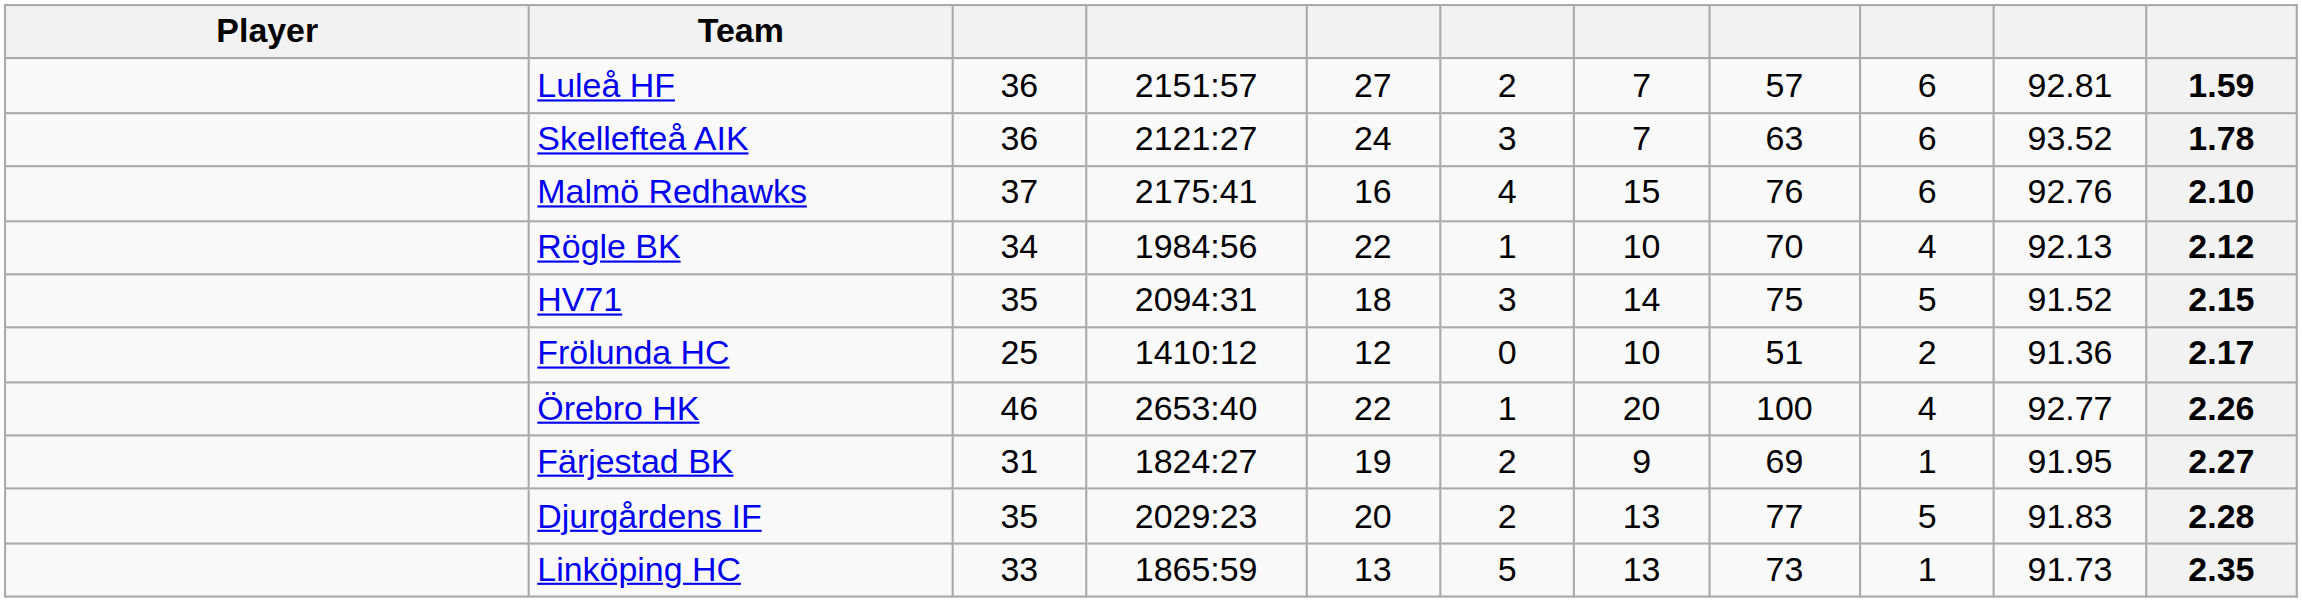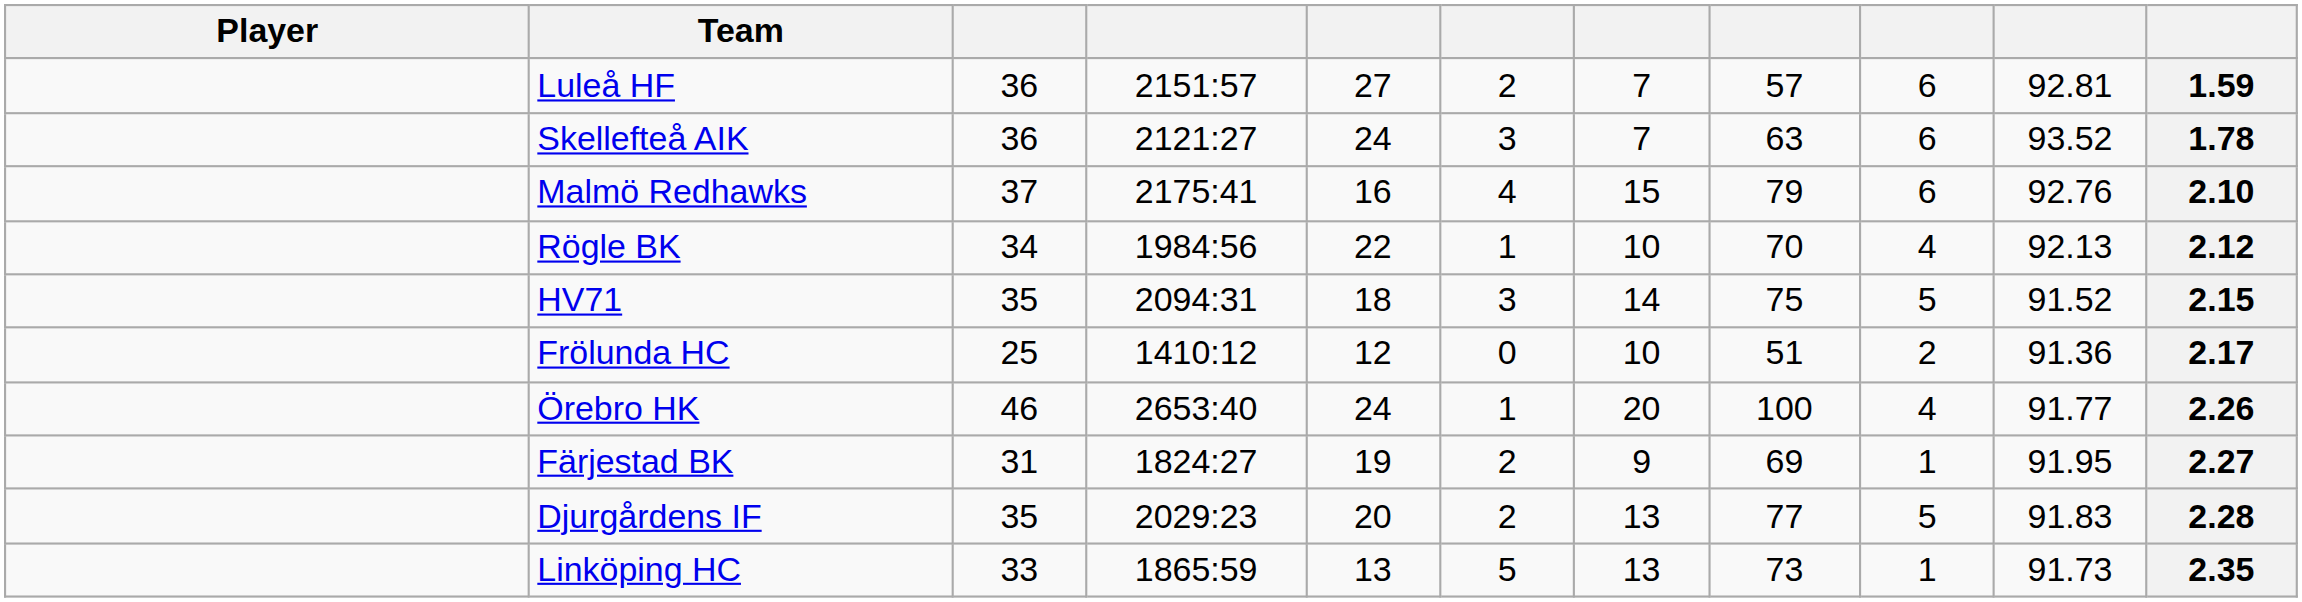Malmö Redhawks | column 8: 76 -> 79
Örebro HK | column 5: 22 -> 24
Örebro HK | column 10: 92.77 -> 91.77
